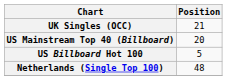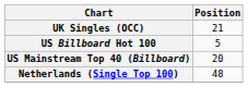rows swapped: US Billboard Hot 100 <-> US Mainstream Top 40 (Billboard)
